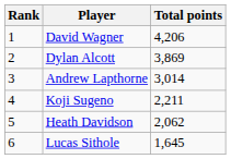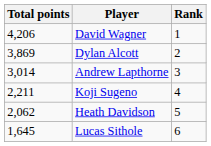columns swapped: Rank <-> Total points
